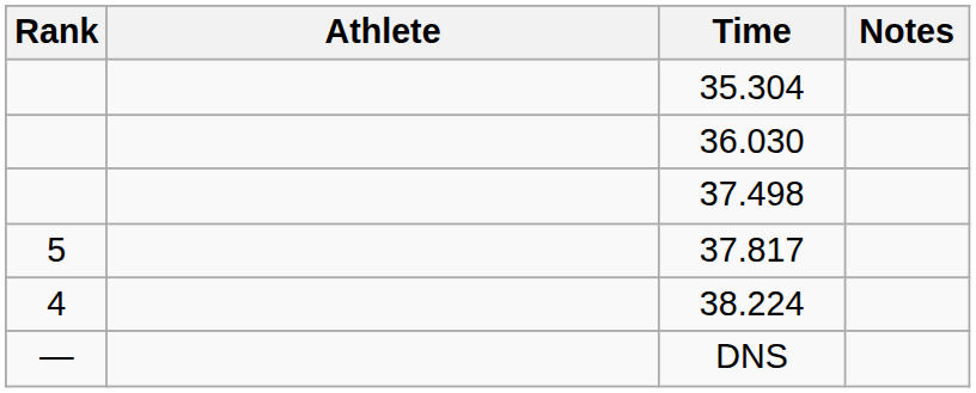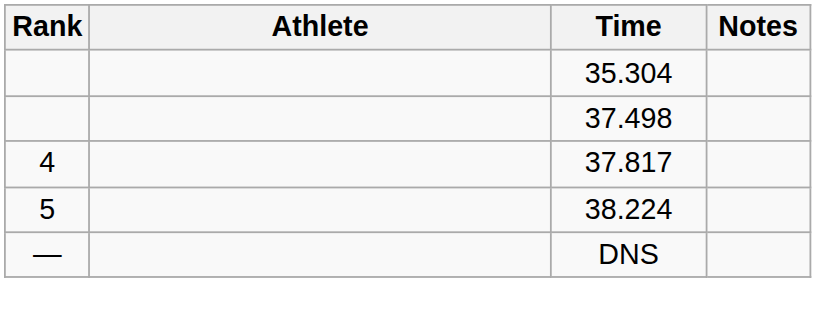- row: 36.030
37.817 | Rank: 5 -> 4
38.224 | Rank: 4 -> 5
